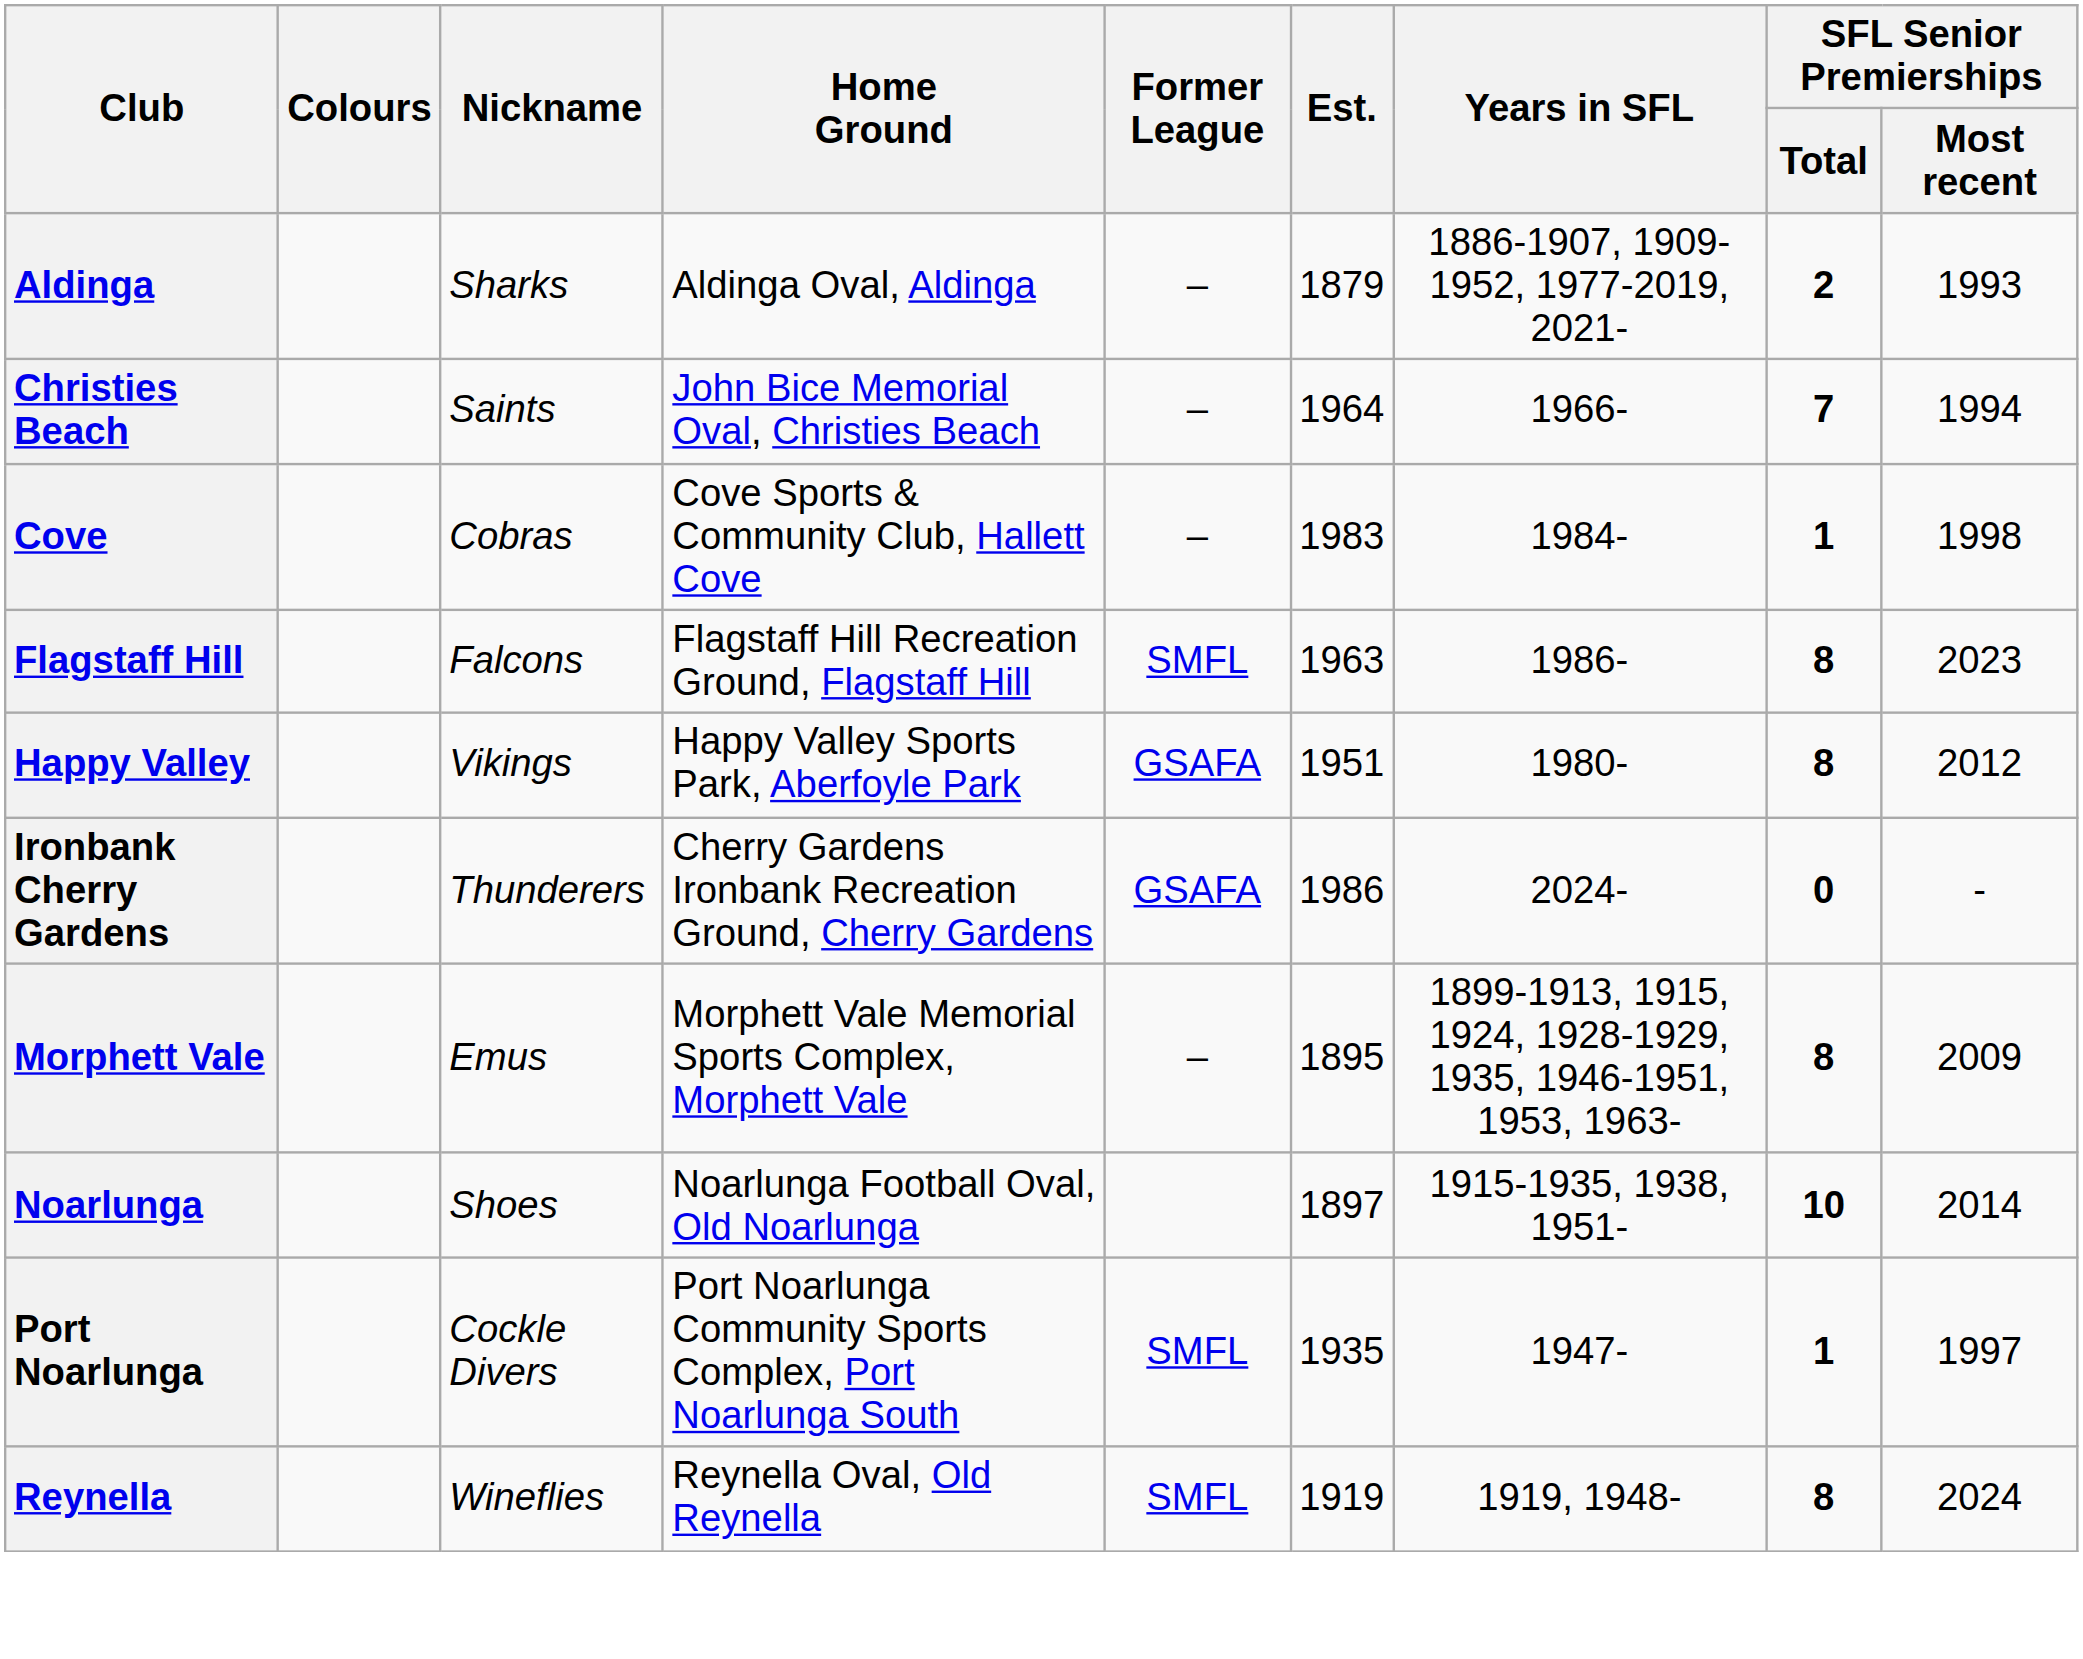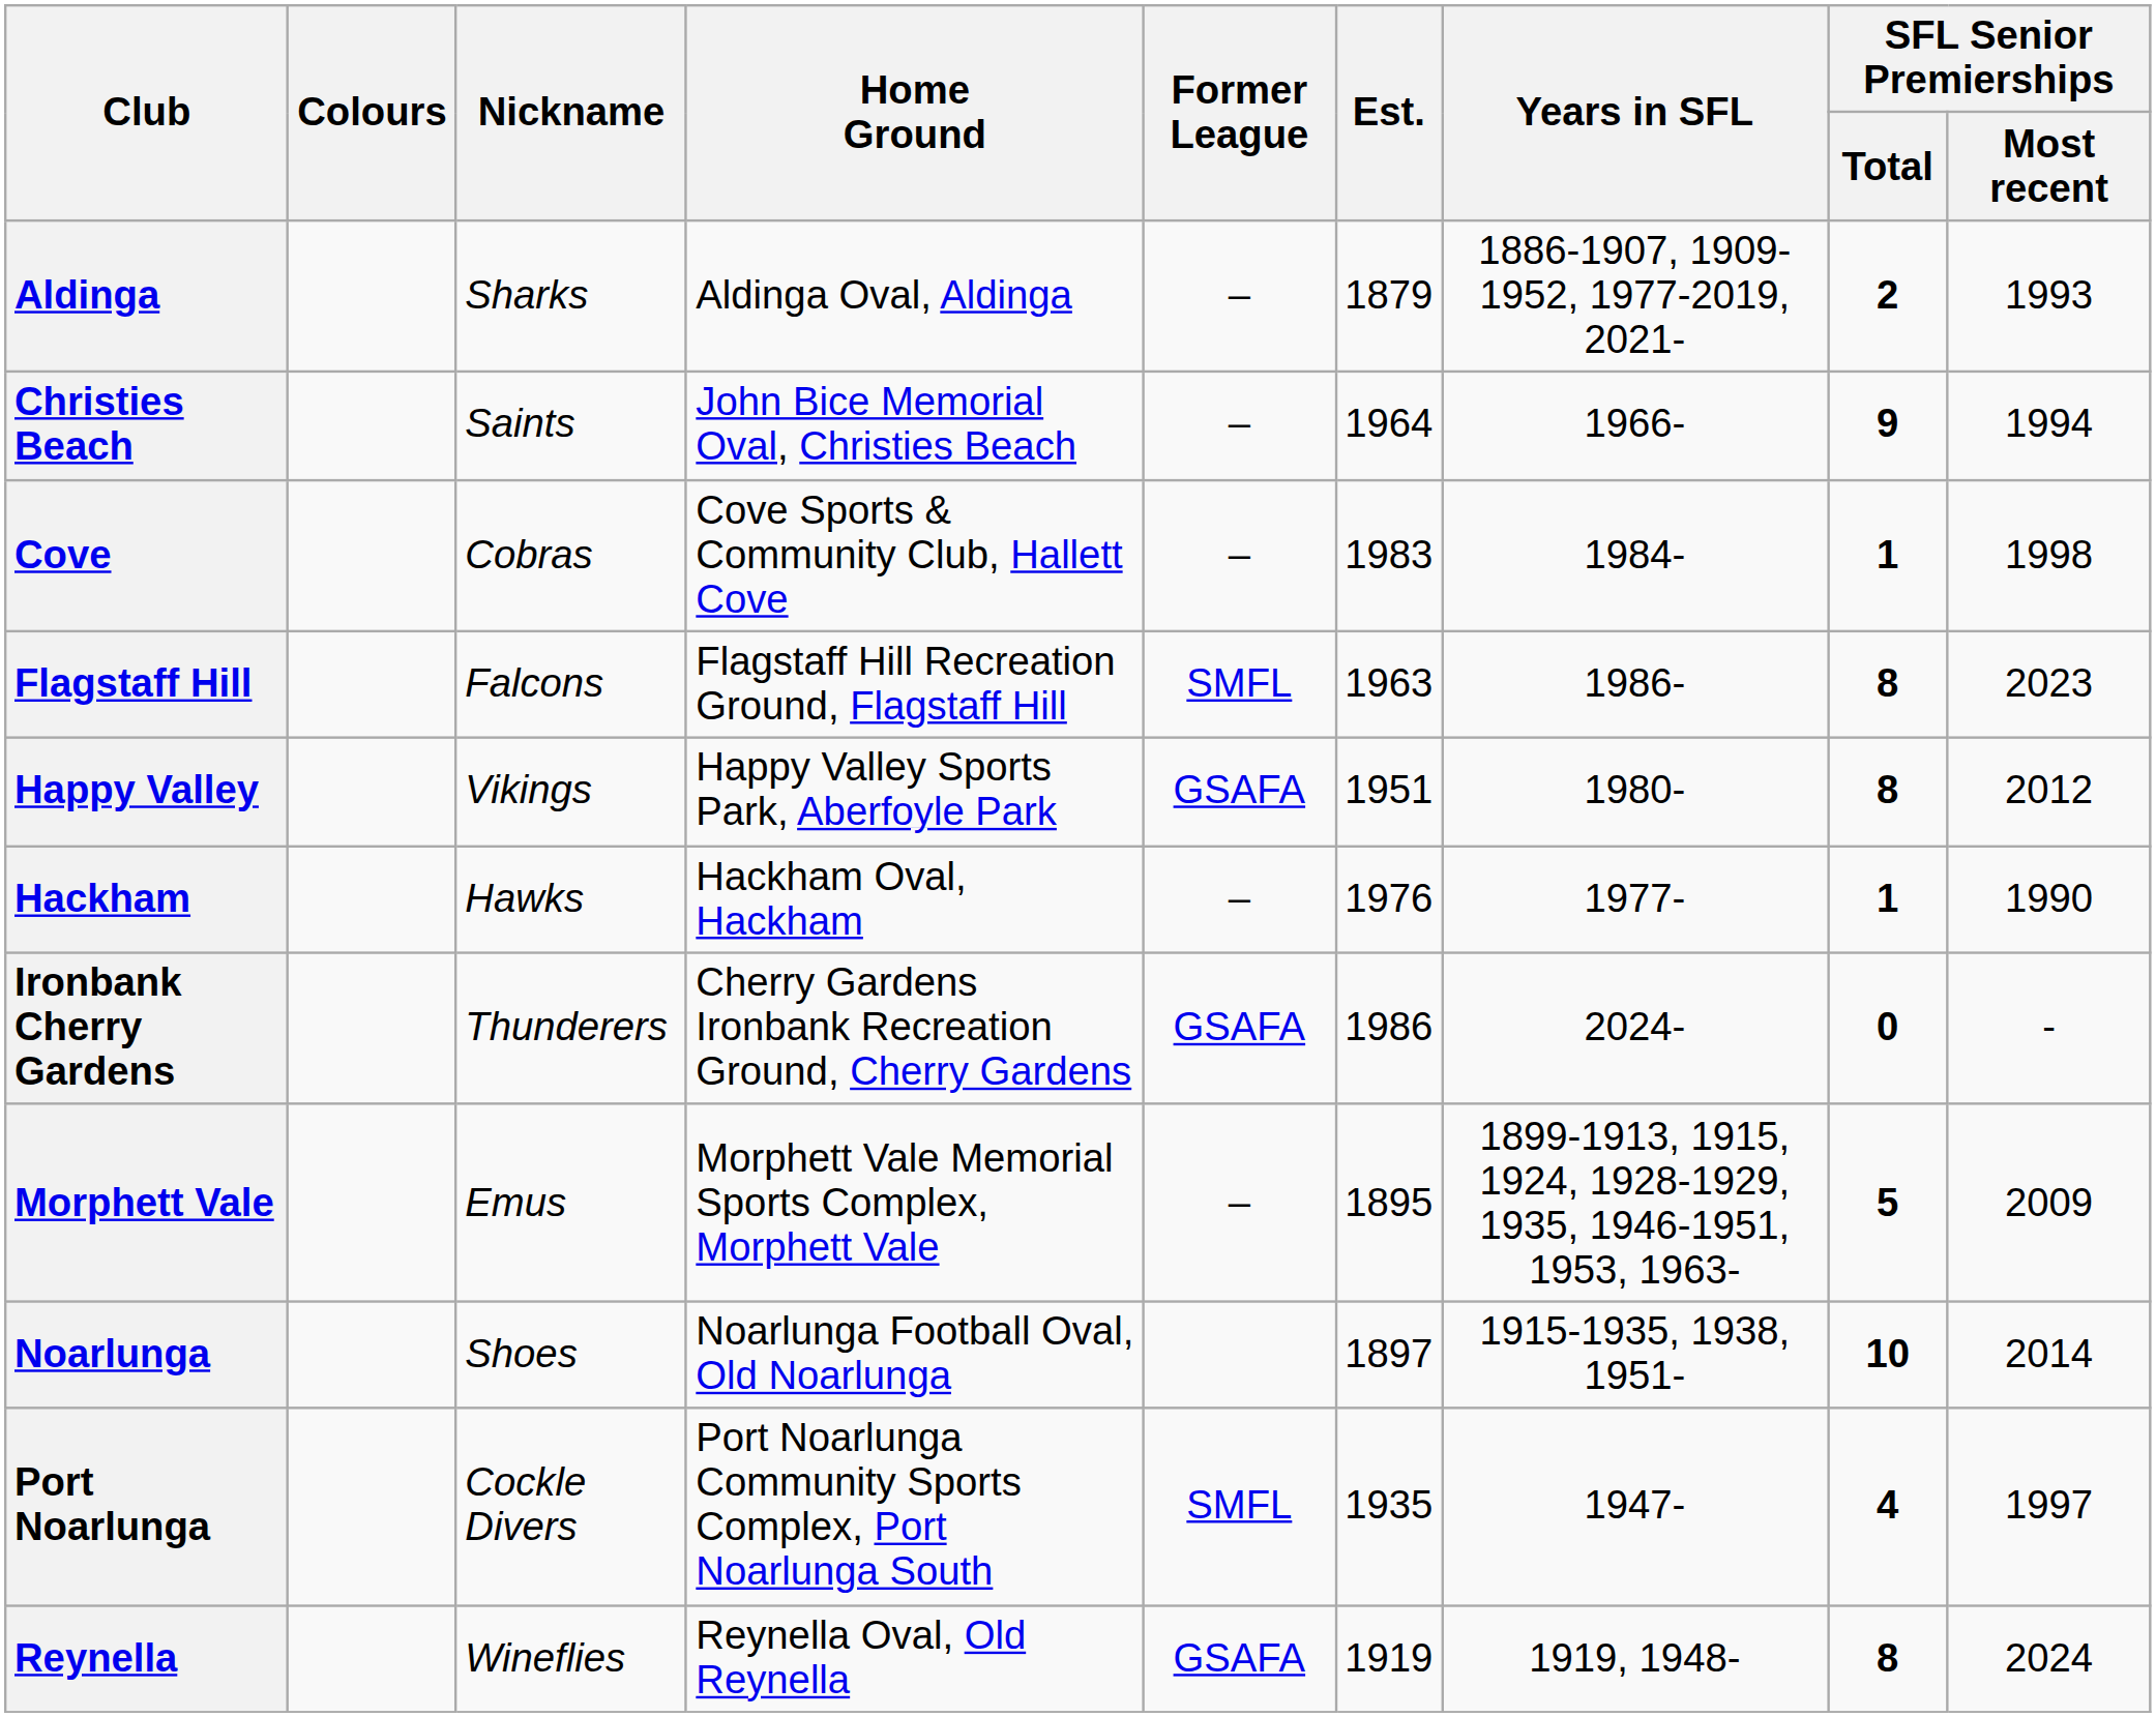Christies Beach | SFL Senior Premierships / Total: 7 -> 9
+ row: Hackham | Hawks | Hackham Oval, Hackham | – | 1976 | 1977- | 1 | 1990
Morphett Vale | SFL Senior Premierships / Total: 8 -> 5
Port Noarlunga | SFL Senior Premierships / Total: 1 -> 4
Reynella | Former League: SMFL -> GSAFA
